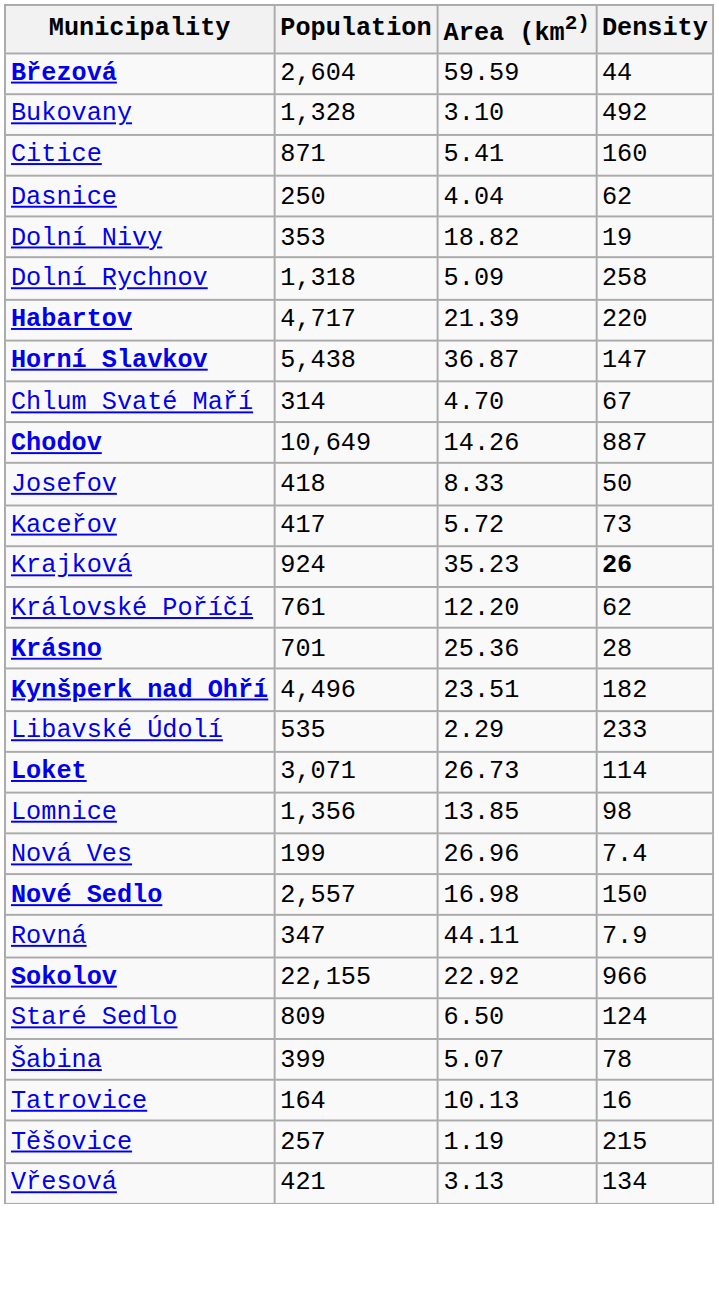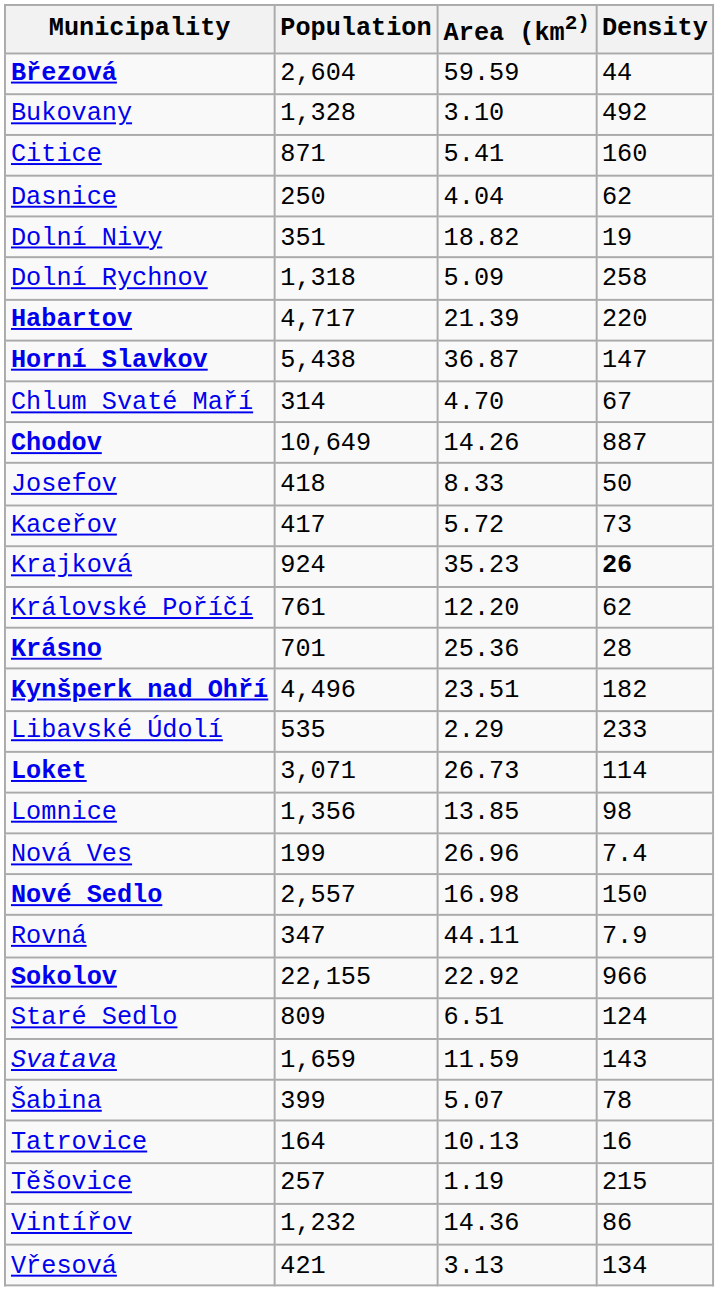Dolní Nivy | Population: 353 -> 351
Staré Sedlo | Area (km2): 6.50 -> 6.51
+ row: Svatava | 1,659 | 11.59 | 143
+ row: Vintířov | 1,232 | 14.36 | 86
